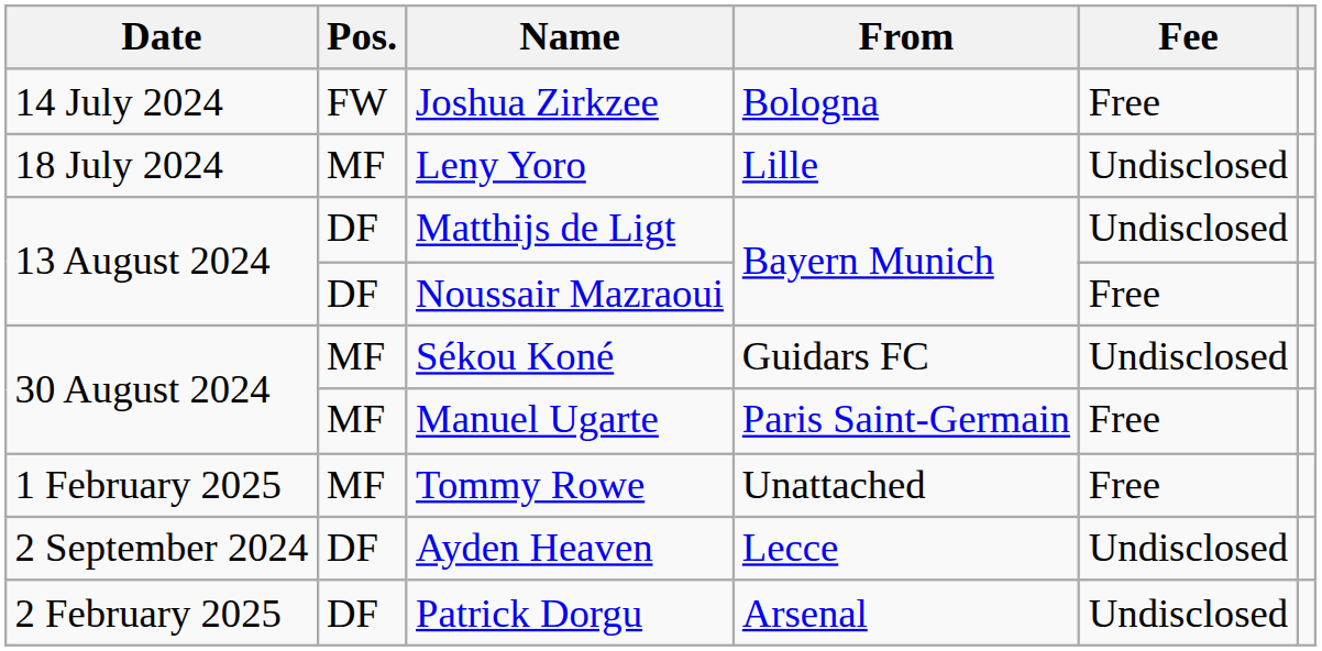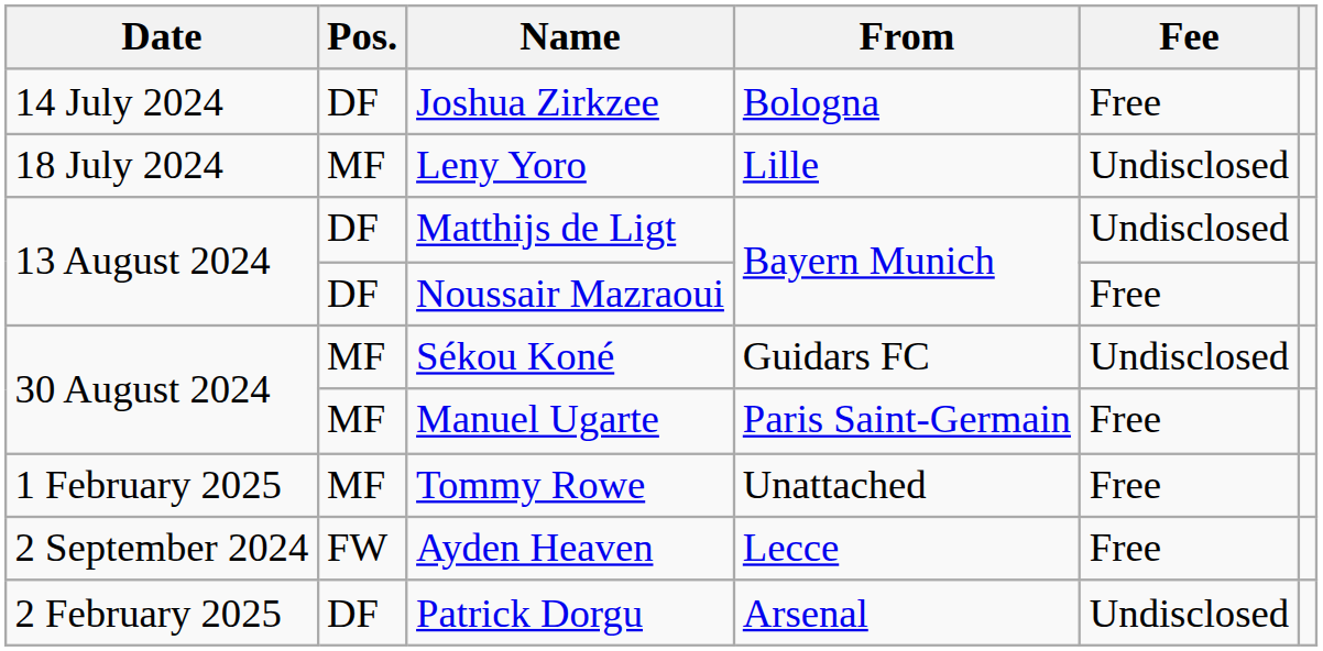Joshua Zirkzee | Pos.: FW -> DF
Ayden Heaven | Pos.: DF -> FW
Ayden Heaven | Fee: Undisclosed -> Free
